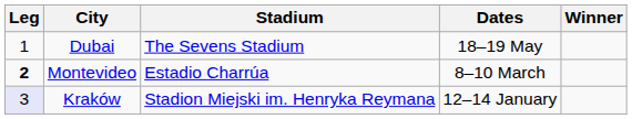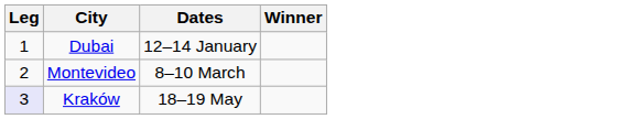- column: Stadium | The Sevens Stadium | Estadio Charrúa | Stadion Miejski im. Henryka Reymana
Dubai | Dates: 18–19 May -> 12–14 January
Montevideo | Leg: bold -> normal
Kraków | Dates: 12–14 January -> 18–19 May
